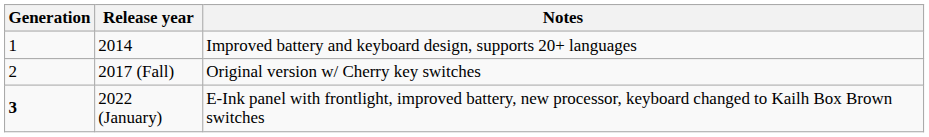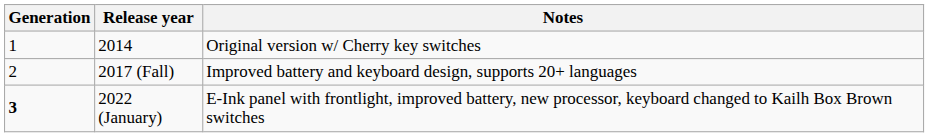2014 | Notes: Improved battery and keyboard design, supports 20+ languages -> Original version w/ Cherry key switches
2017 (Fall) | Notes: Original version w/ Cherry key switches -> Improved battery and keyboard design, supports 20+ languages
